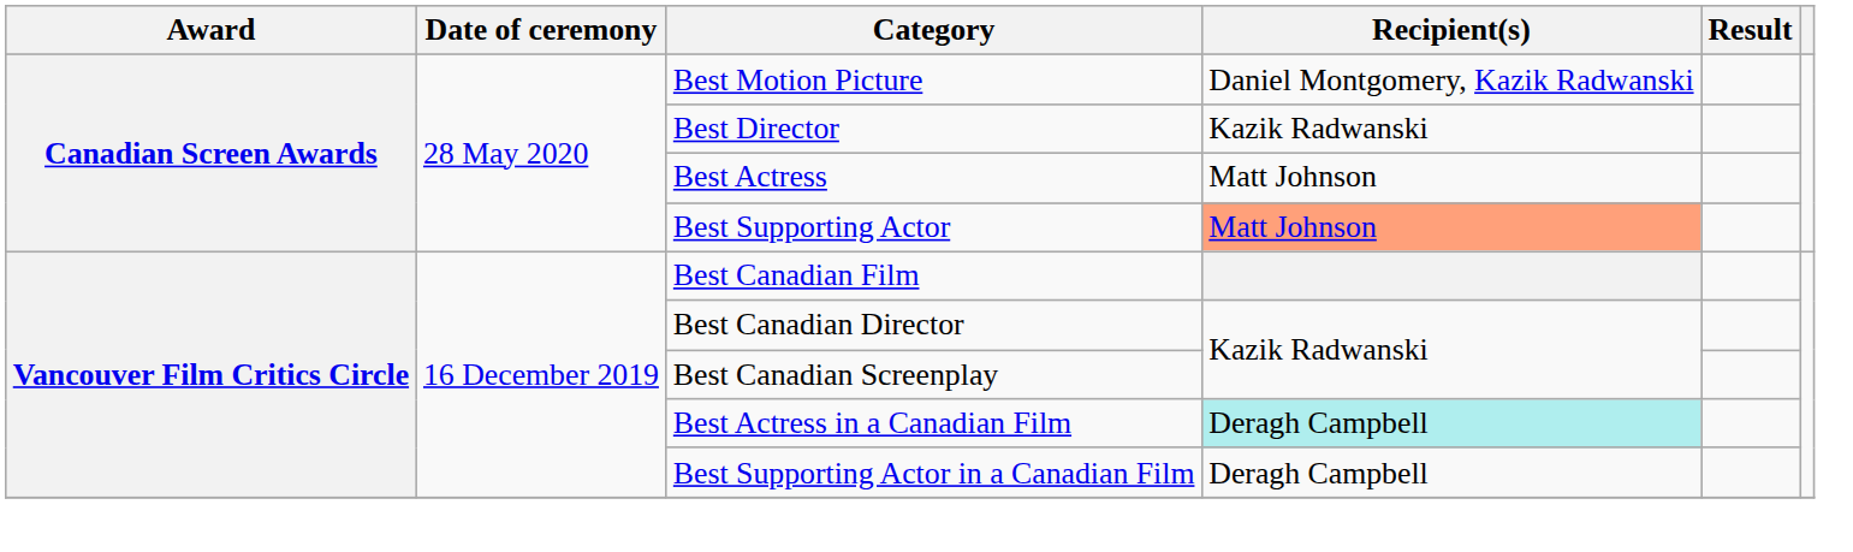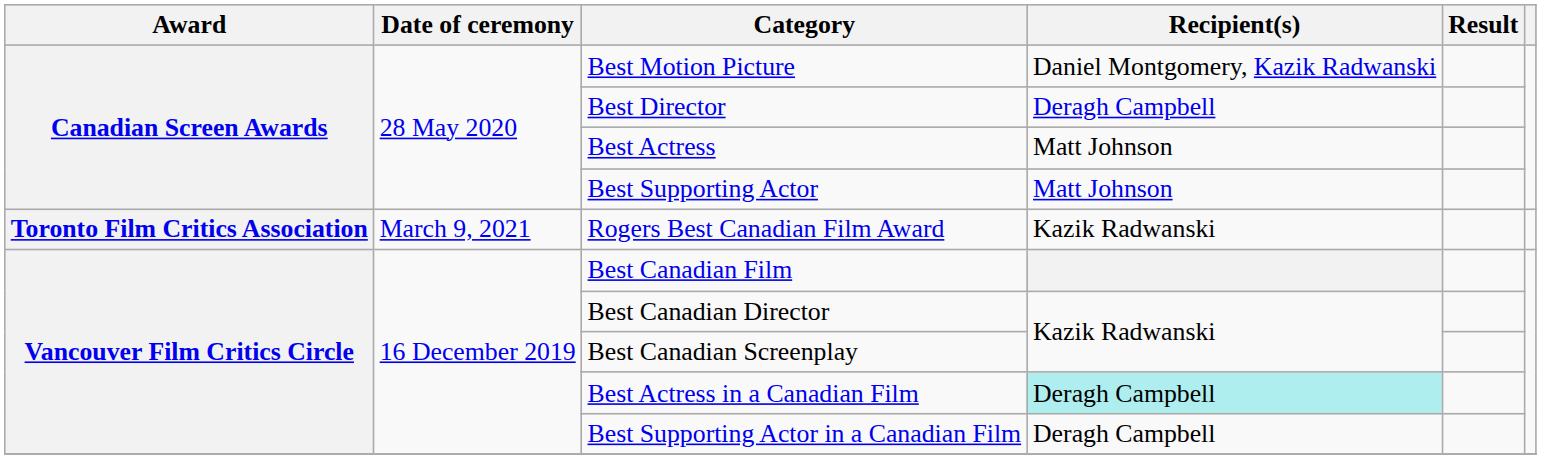Best Director | Recipient(s): Kazik Radwanski -> Deragh Campbell
Best Supporting Actor | Recipient(s): lightsalmon background -> no background
+ row: Toronto Film Critics Association | March 9, 2021 | Rogers Best Canadian Film Award | Kazik Radwanski
